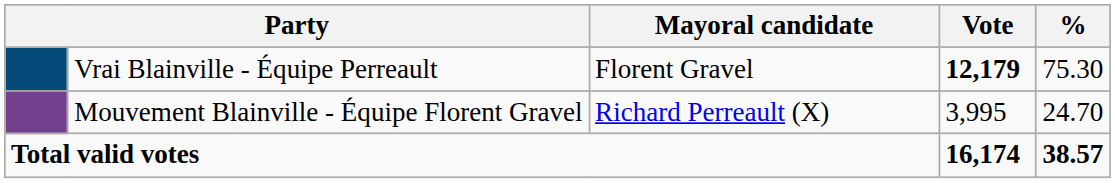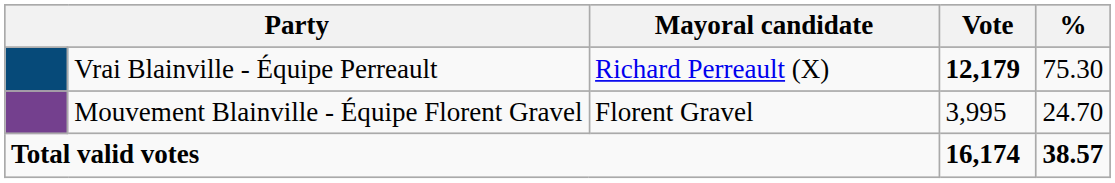Vrai Blainville - Équipe Perreault | Mayoral candidate: Florent Gravel -> Richard Perreault (X)
Mouvement Blainville - Équipe Florent Gravel | Mayoral candidate: Richard Perreault (X) -> Florent Gravel
